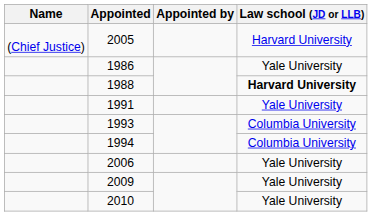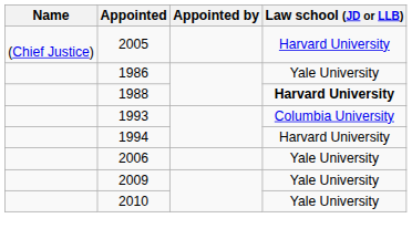- row: 1991 | Yale University
1994 | Law school (JD or LLB): Columbia University -> Harvard University
